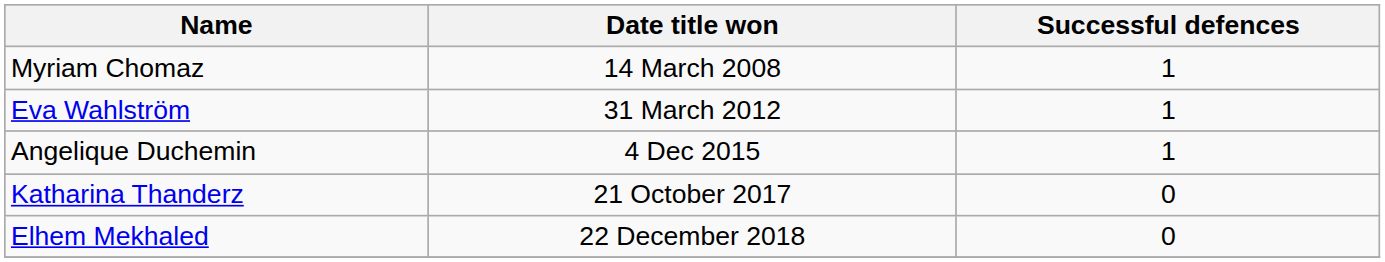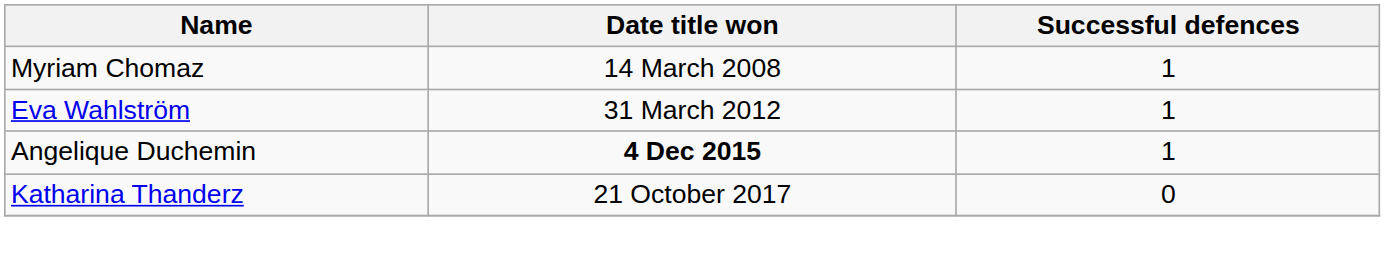Angelique Duchemin | Date title won: normal -> bold
- row: Elhem Mekhaled | 22 December 2018 | 0
